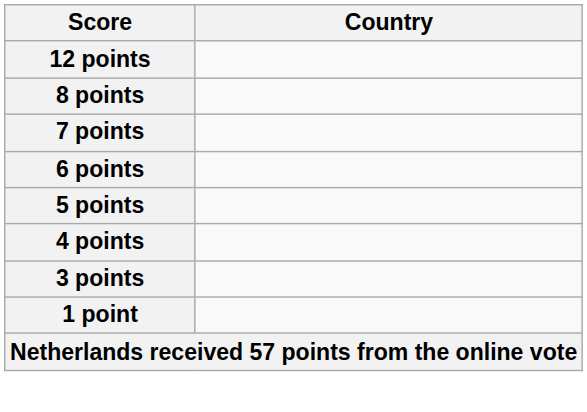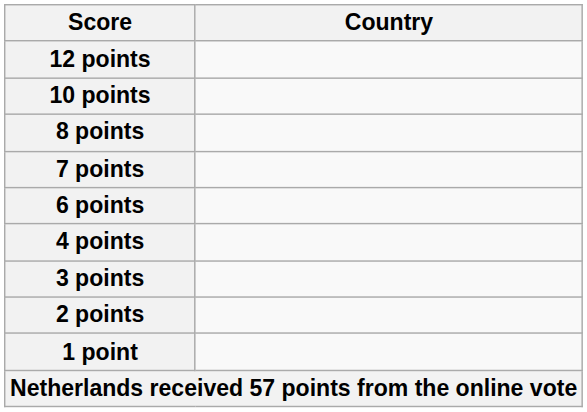+ row: 10 points
- row: 5 points
+ row: 2 points
